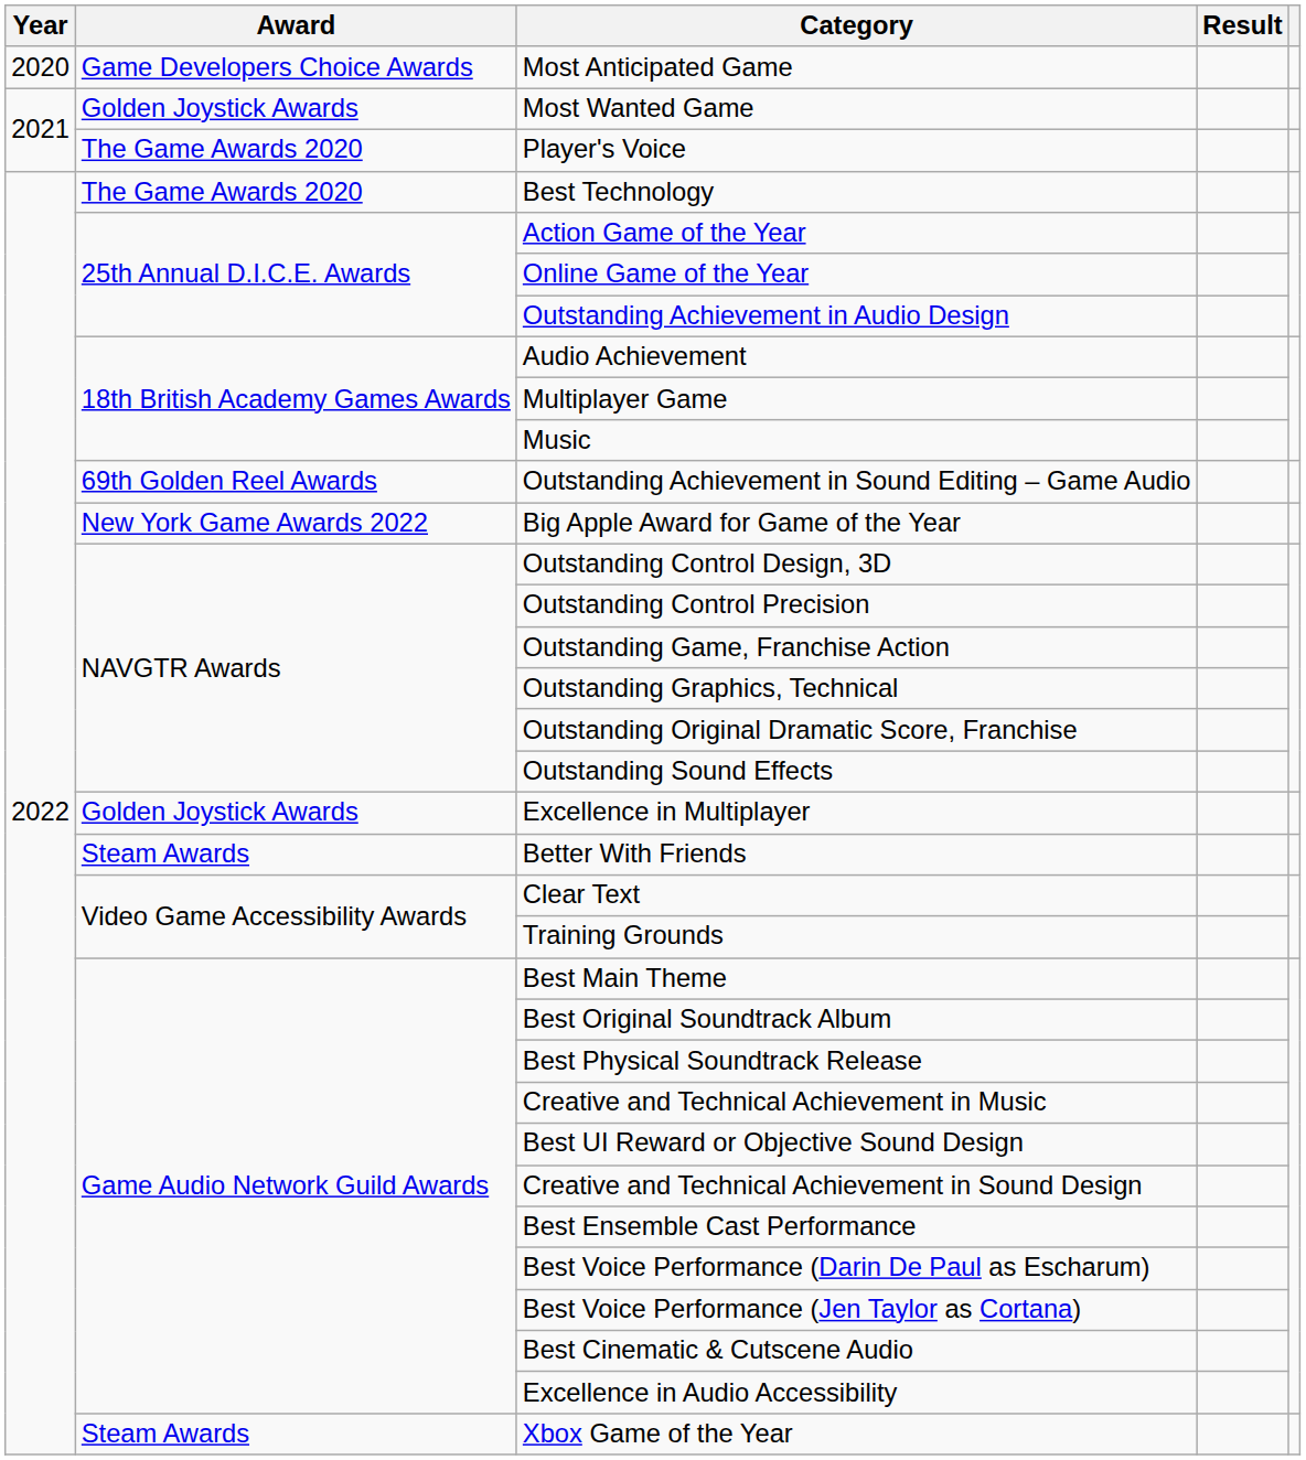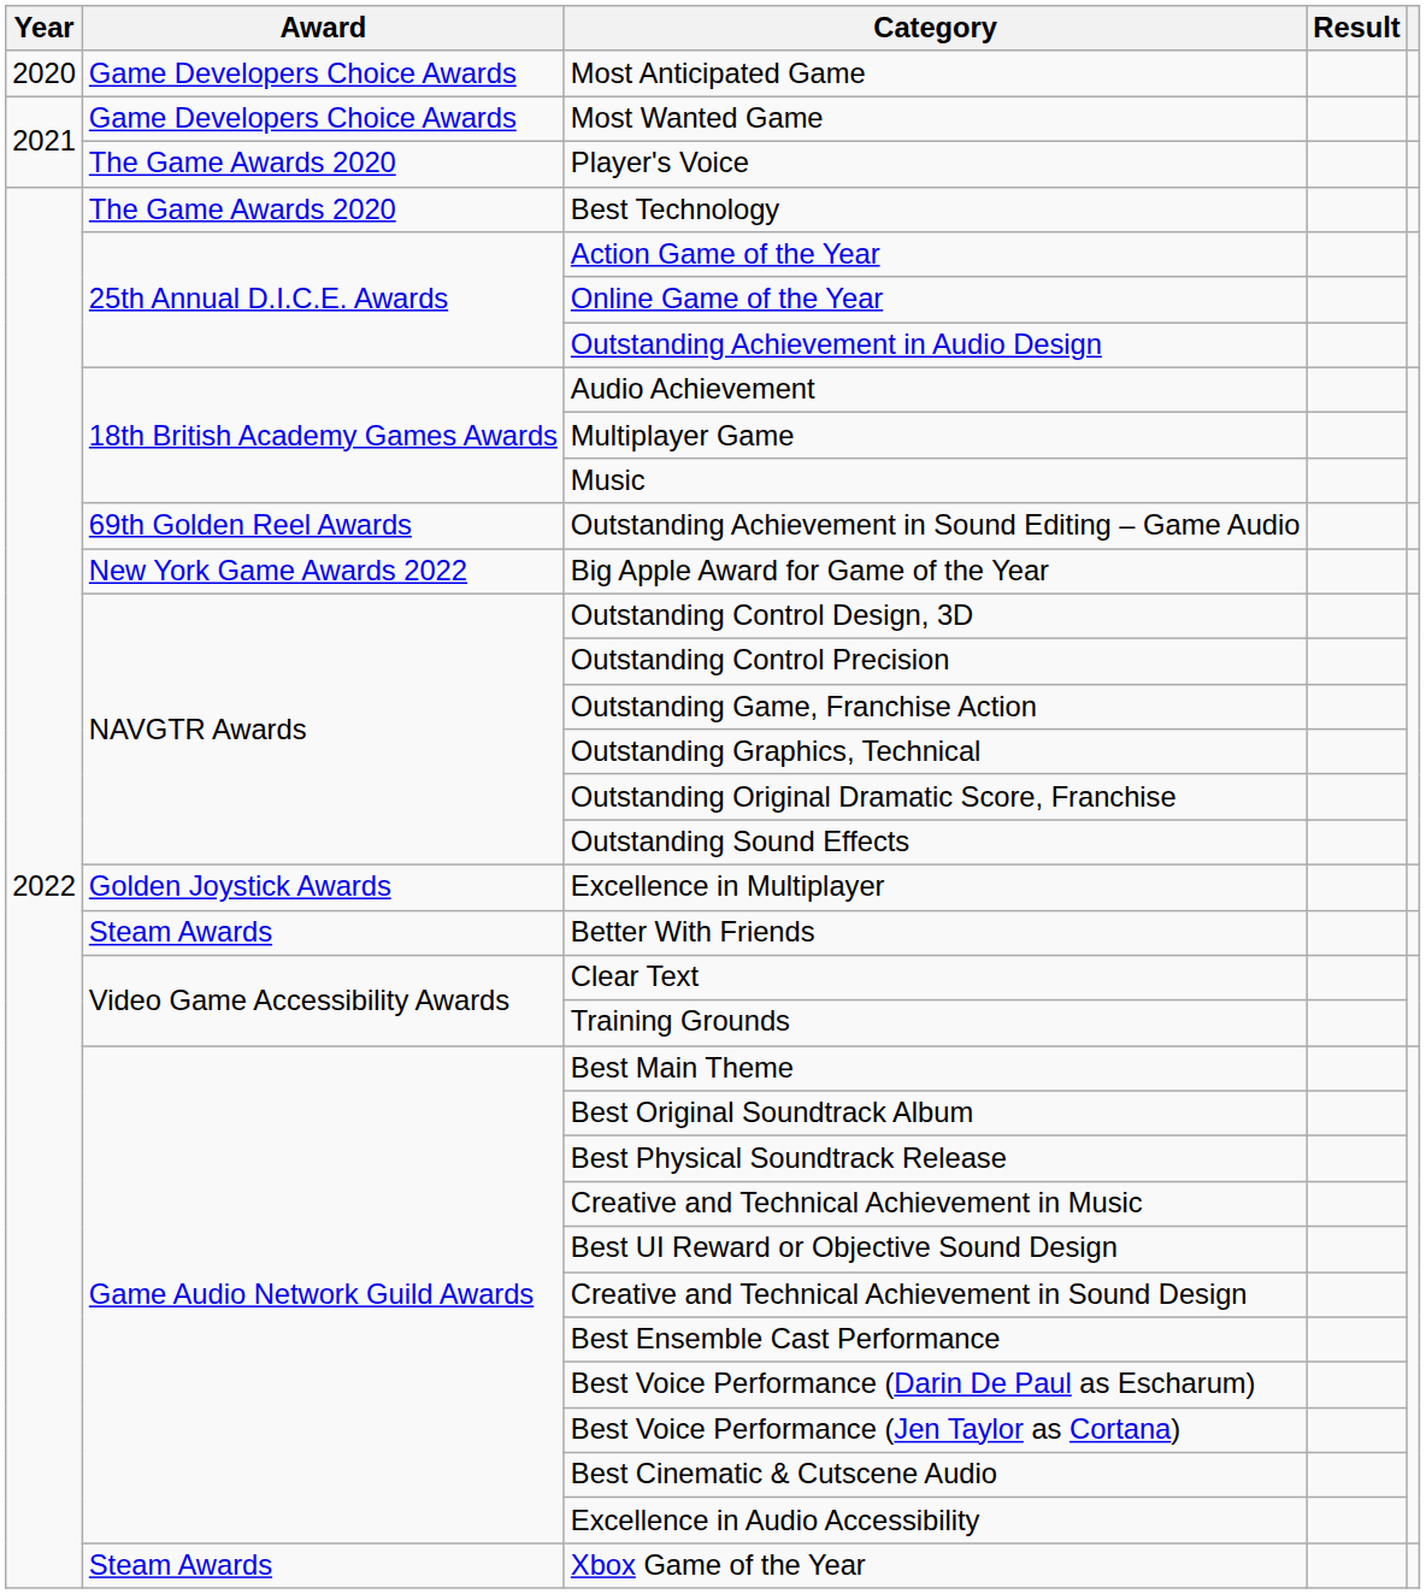Most Wanted Game | Award: Golden Joystick Awards -> Game Developers Choice Awards
